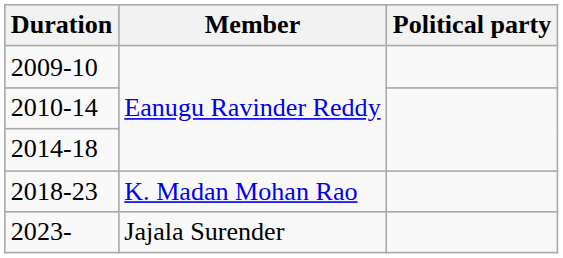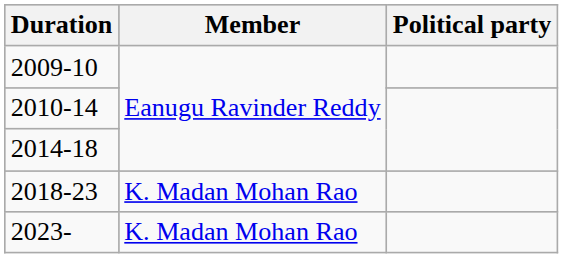2023- | Member: Jajala Surender -> K. Madan Mohan Rao
